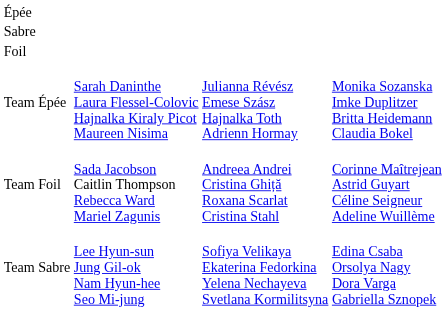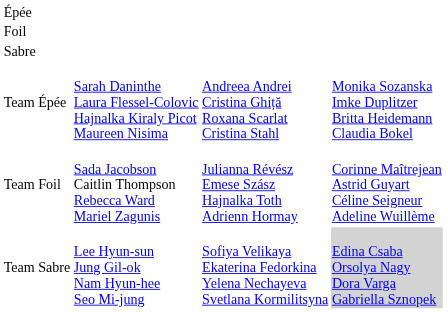rows swapped: Foil <-> Sabre
Team Épée | column 3: Julianna Révész Emese Szász Hajnalka Toth Adrienn Hormay -> Andreea Andrei Cristina Ghiță Roxana Scarlat Cristina Stahl
Team Foil | column 3: Andreea Andrei Cristina Ghiță Roxana Scarlat Cristina Stahl -> Julianna Révész Emese Szász Hajnalka Toth Adrienn Hormay
Team Sabre | column 4: no background -> lightgrey background
